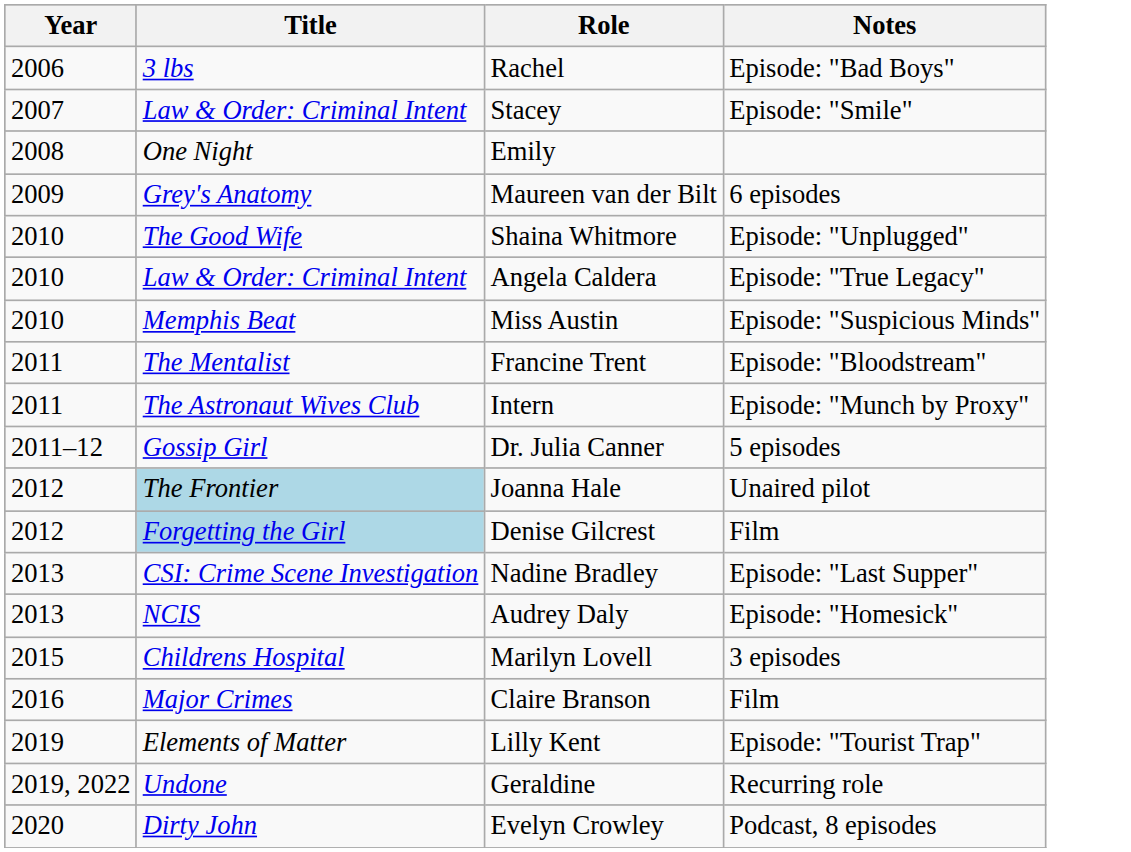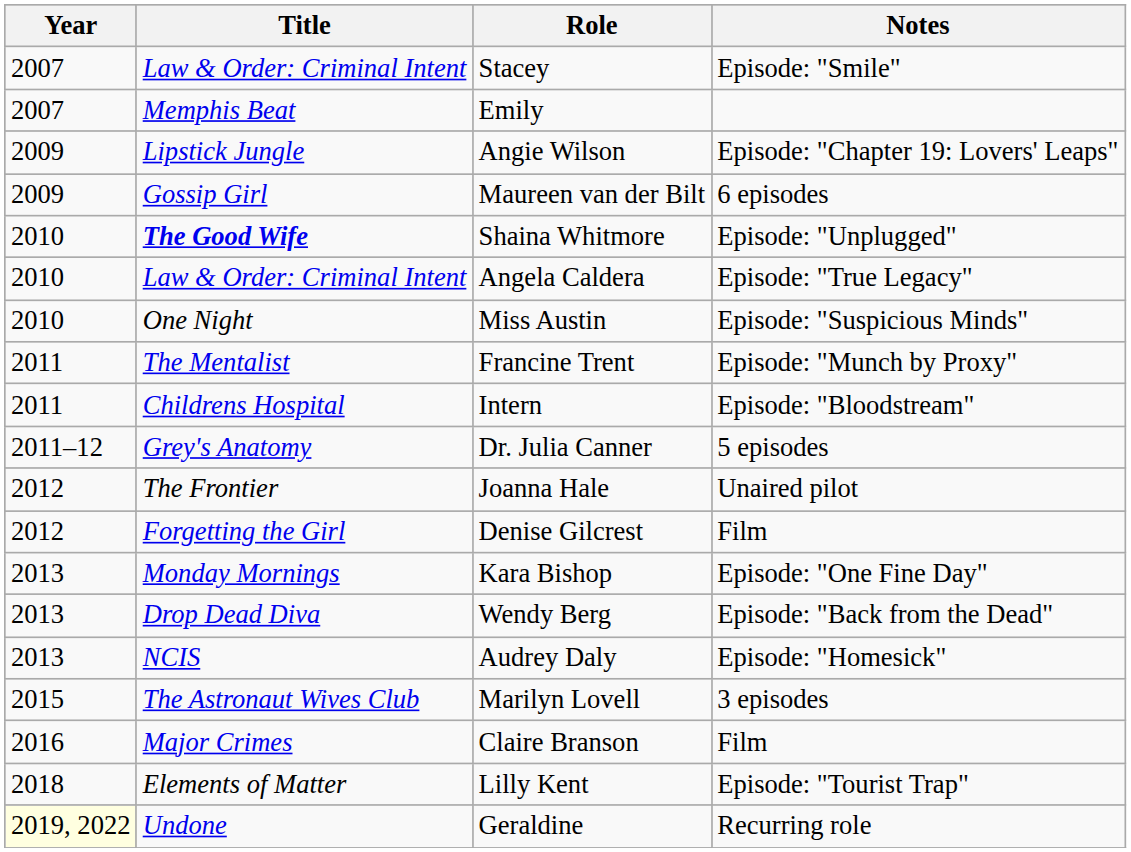- row: 2006 | 3 lbs | Rachel | Episode: "Bad Boys"
Emily | Year: 2008 -> 2007
Emily | Title: One Night -> Memphis Beat
+ row: 2009 | Lipstick Jungle | Angie Wilson | Episode: "Chapter 19: Lovers' Leaps"
Maureen van der Bilt | Title: Grey's Anatomy -> Gossip Girl
Shaina Whitmore | Title: normal -> bold
Miss Austin | Title: Memphis Beat -> One Night
Francine Trent | Notes: Episode: "Bloodstream" -> Episode: "Munch by Proxy"
Intern | Title: The Astronaut Wives Club -> Childrens Hospital
Intern | Notes: Episode: "Munch by Proxy" -> Episode: "Bloodstream"
Dr. Julia Canner | Title: Gossip Girl -> Grey's Anatomy
Joanna Hale | Title: lightblue background -> no background
Denise Gilcrest | Title: lightblue background -> no background
+ row: 2013 | Monday Mornings | Kara Bishop | Episode: "One Fine Day"
+ row: 2013 | Drop Dead Diva | Wendy Berg | Episode: "Back from the Dead"
- row: 2013 | CSI: Crime Scene Investigation | Nadine Bradley | Episode: "Last Supper"
Marilyn Lovell | Title: Childrens Hospital -> The Astronaut Wives Club
Lilly Kent | Year: 2019 -> 2018
Geraldine | Year: no background -> lightyellow background
- row: 2020 | Dirty John | Evelyn Crowley | Podcast, 8 episodes
